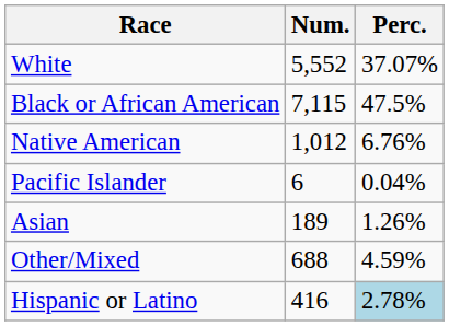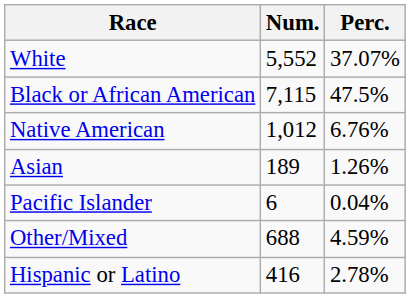rows swapped: Asian <-> Pacific Islander
Hispanic or Latino | Perc.: lightblue background -> no background
